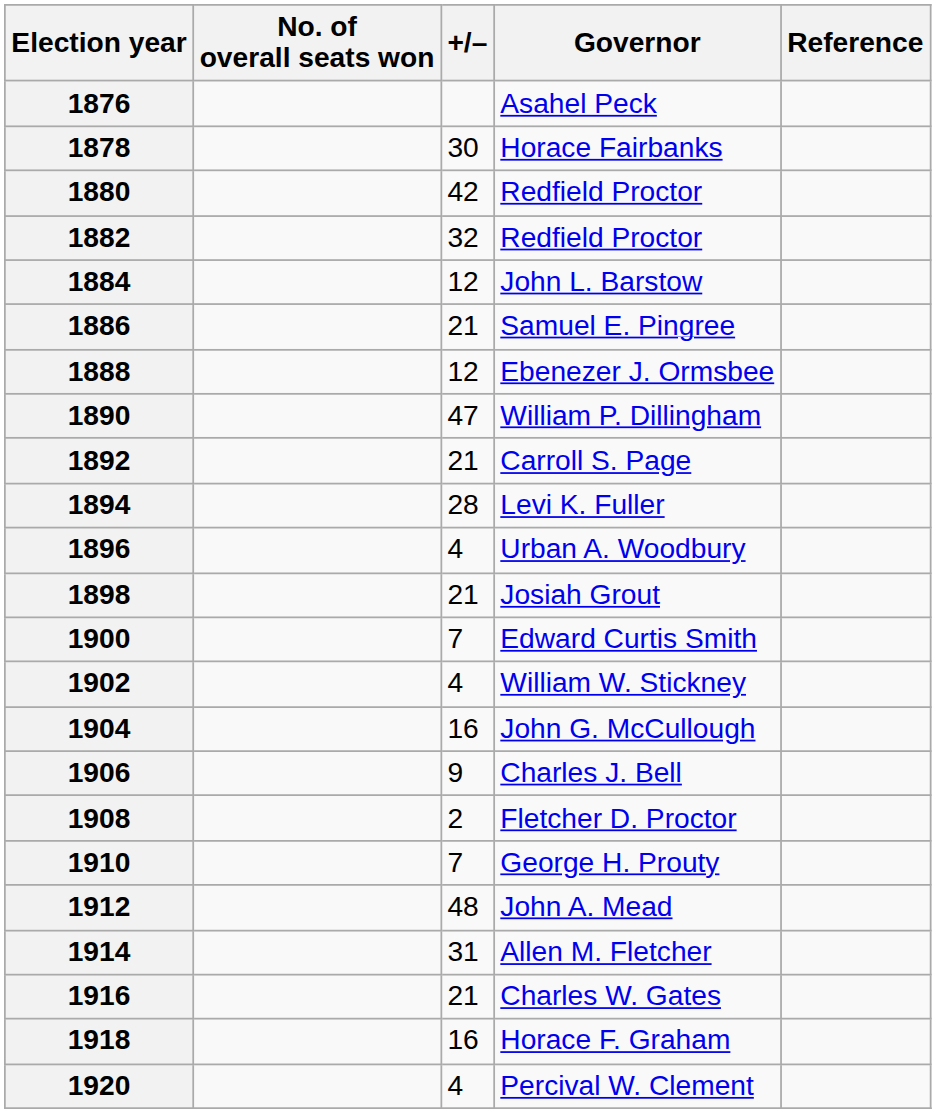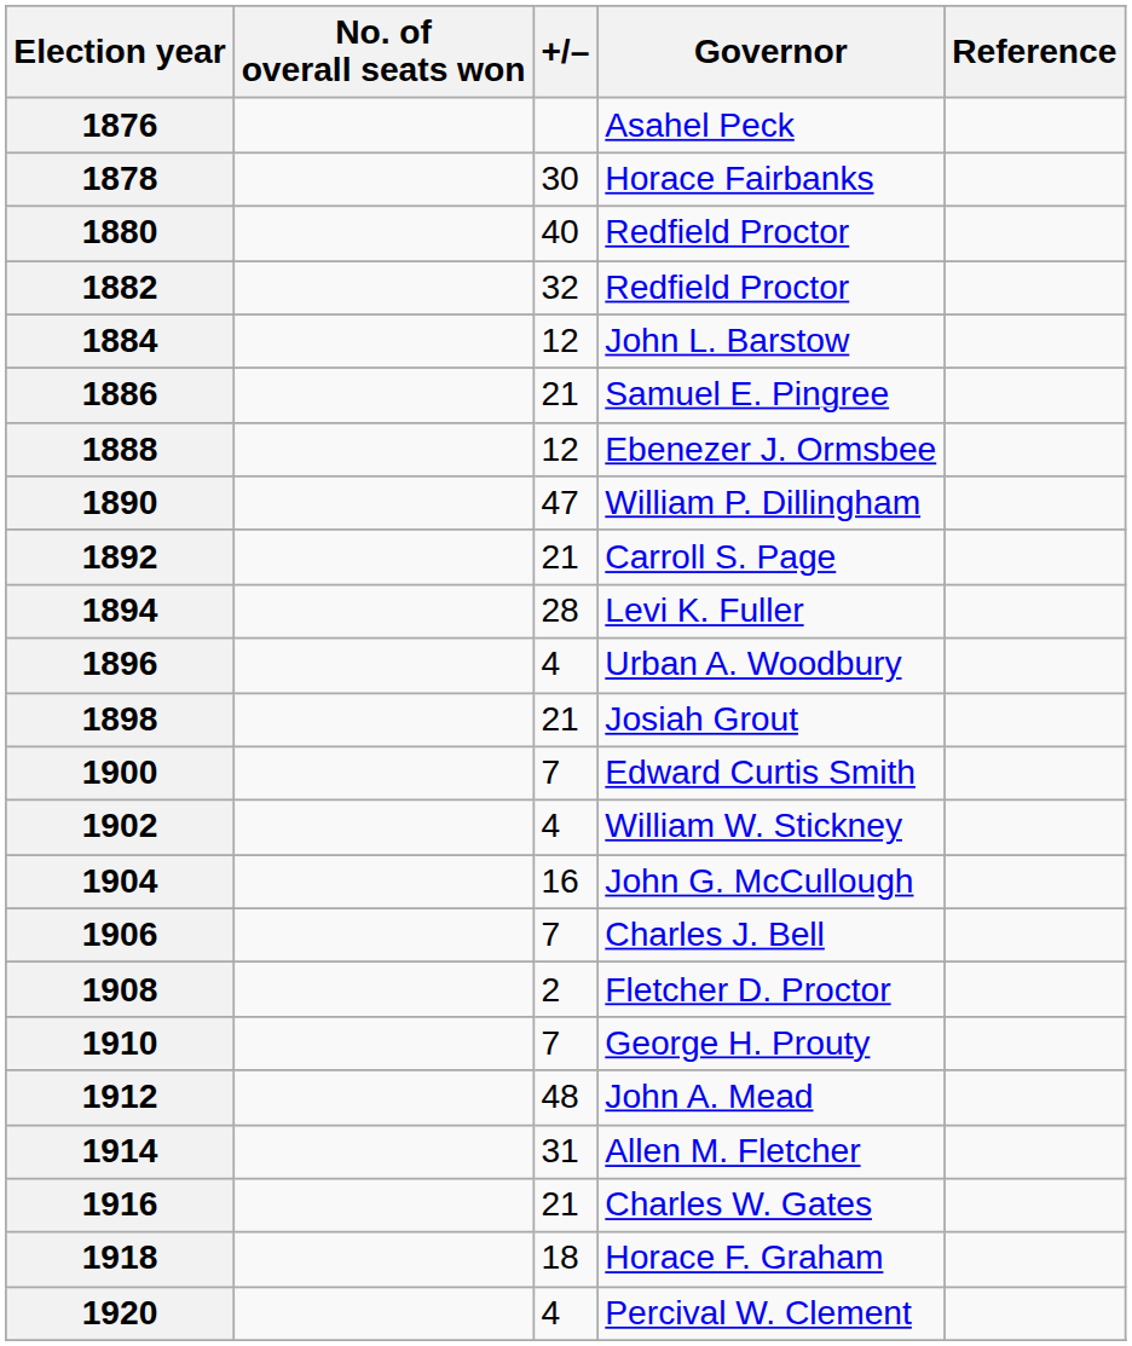1880 | +/–: 42 -> 40
1906 | +/–: 9 -> 7
1918 | +/–: 16 -> 18
